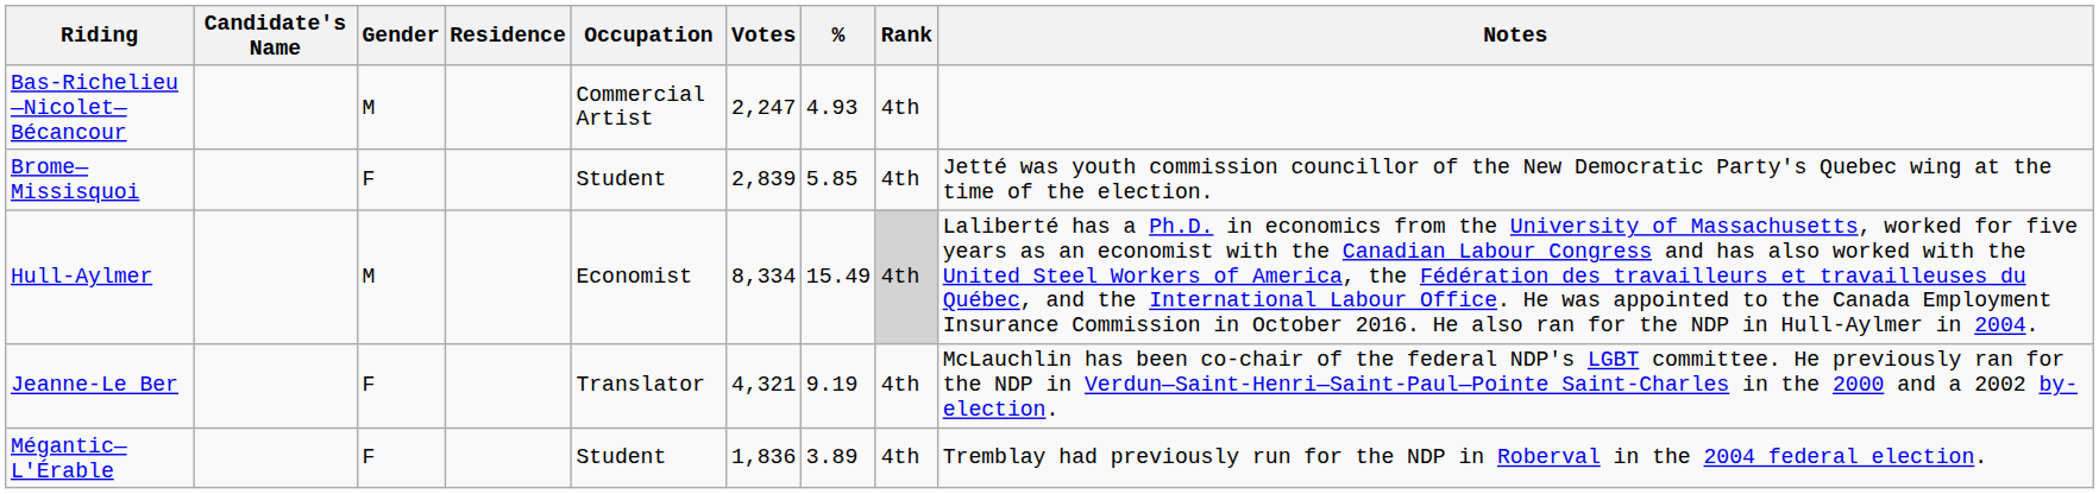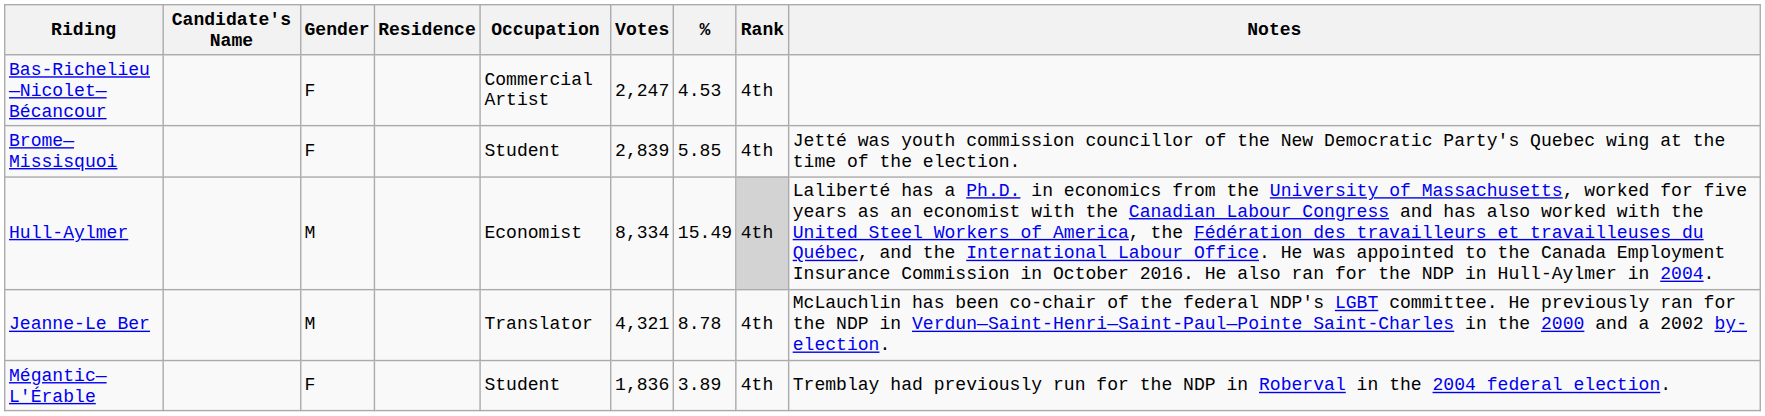Bas-Richelieu—Nicolet—Bécancour | Gender: M -> F
Bas-Richelieu—Nicolet—Bécancour | %: 4.93 -> 4.53
Jeanne-Le Ber | Gender: F -> M
Jeanne-Le Ber | %: 9.19 -> 8.78
